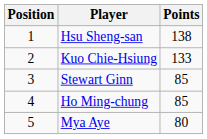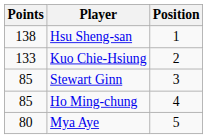columns swapped: Position <-> Points
